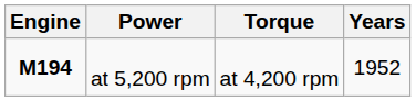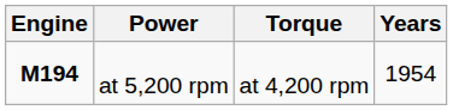at 5,200 rpm | Years: 1952 -> 1954
